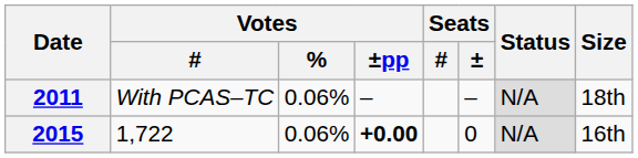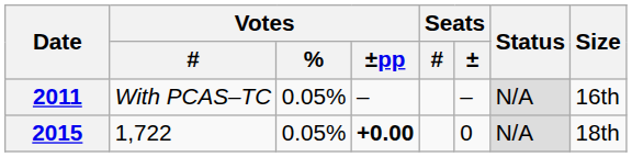2011 | Votes / %: 0.06% -> 0.05%
2011 | Size: 18th -> 16th
2015 | Votes / %: 0.06% -> 0.05%
2015 | Size: 16th -> 18th
